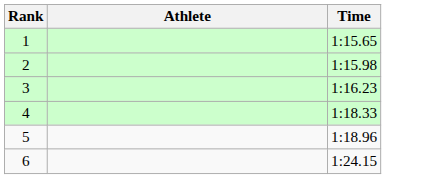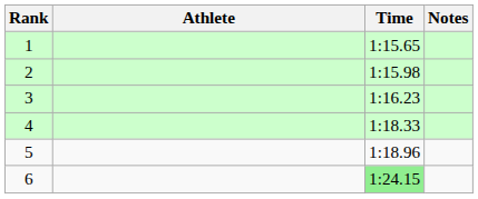+ column: Notes
6 | Time: no background -> lightgreen background
